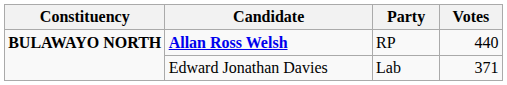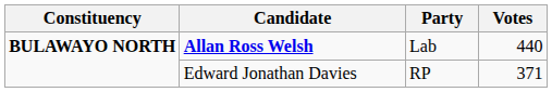Allan Ross Welsh | Party: RP -> Lab
Edward Jonathan Davies | Party: Lab -> RP
